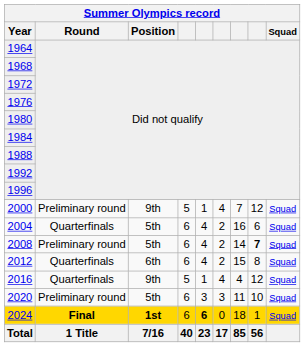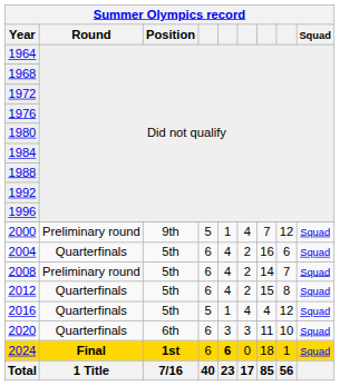2008 | column 8: bold -> normal
2012 | Position: 6th -> 5th
2016 | Position: 9th -> 5th
2020 | Round: Preliminary round -> Quarterfinals
2020 | Position: 5th -> 6th
